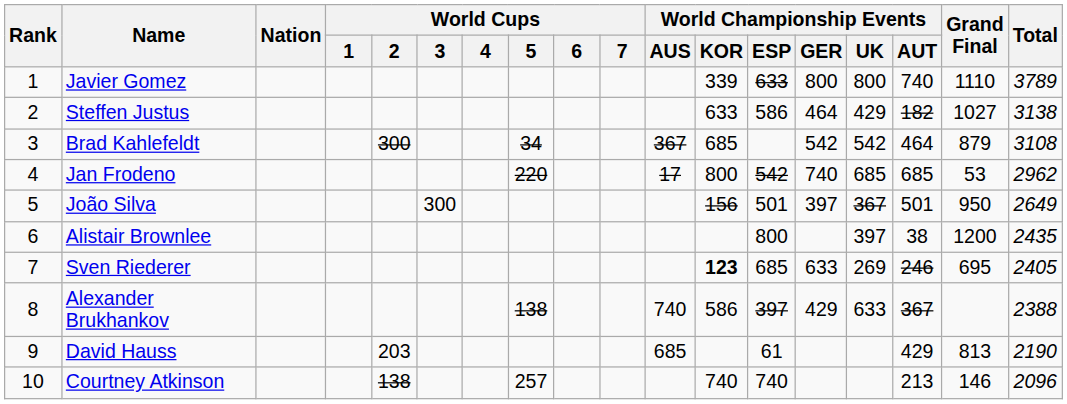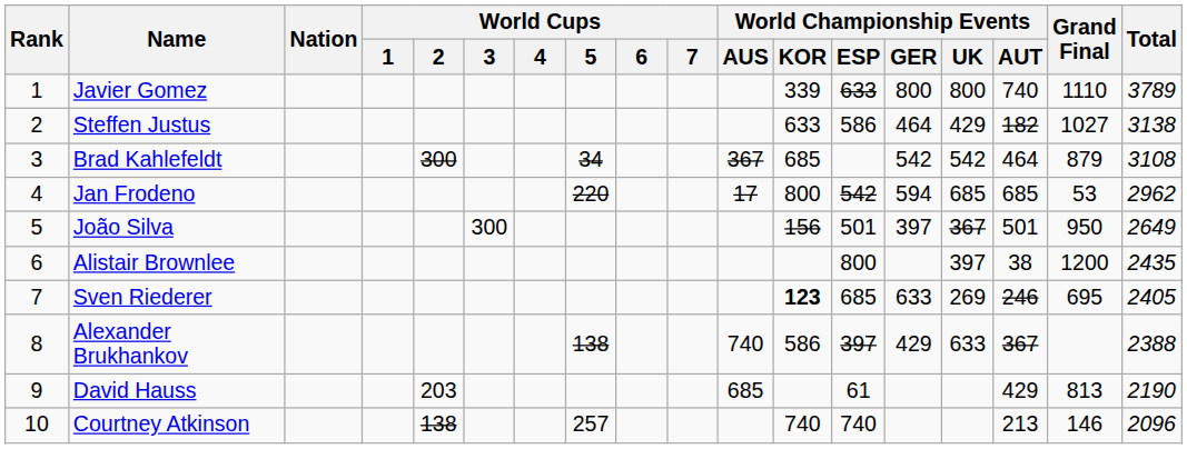Jan Frodeno | World Championship Events / GER: 740 -> 594
